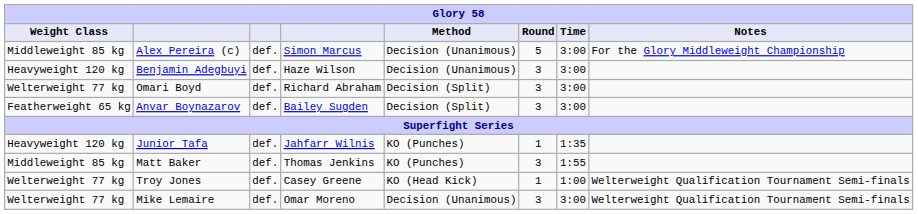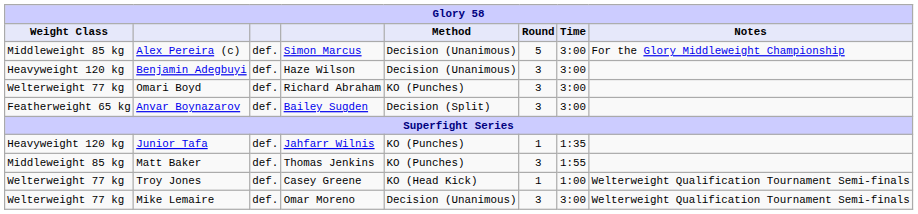Omari Boyd | Method: Decision (Split) -> KO (Punches)
